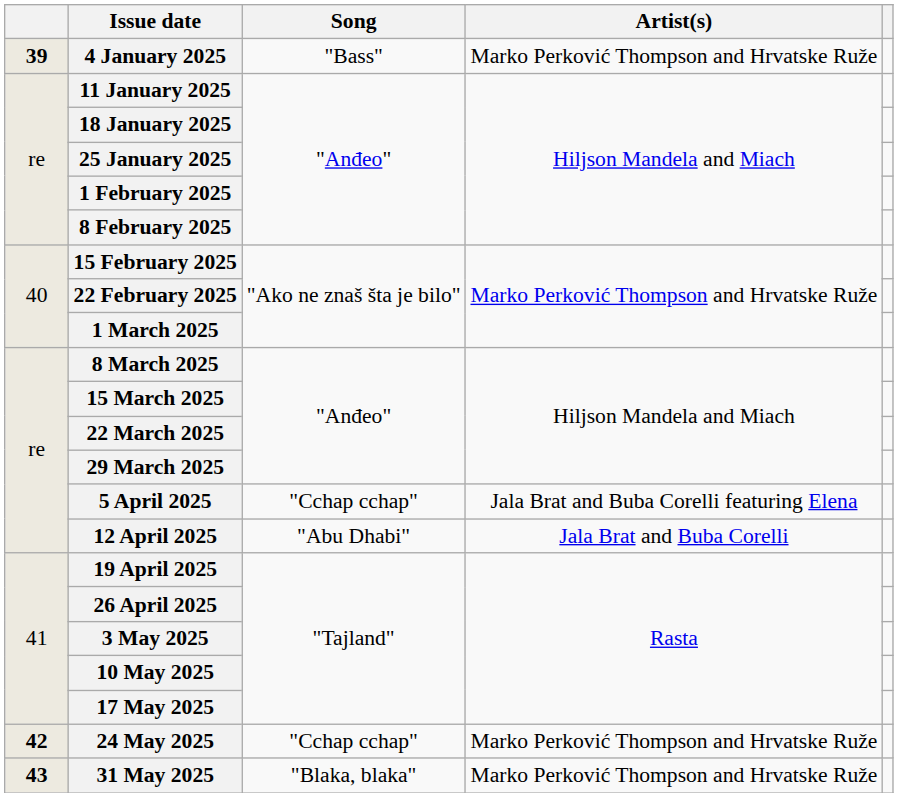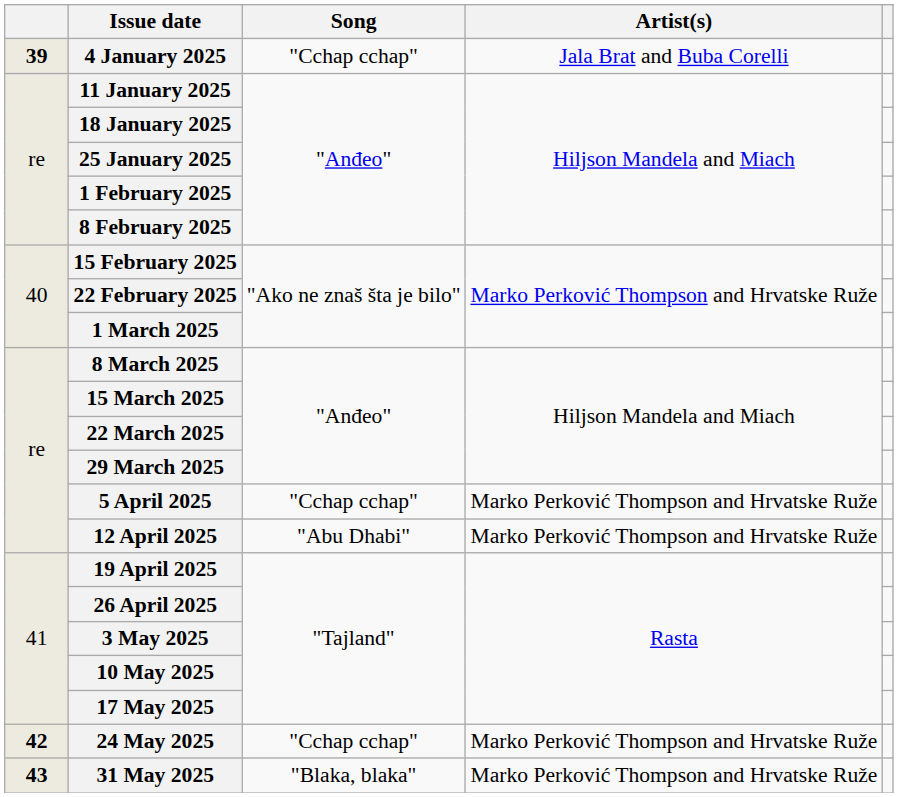4 January 2025 | Song: "Bass" -> "Cchap cchap"
4 January 2025 | Artist(s): Marko Perković Thompson and Hrvatske Ruže -> Jala Brat and Buba Corelli
5 April 2025 | Artist(s): Jala Brat and Buba Corelli featuring Elena -> Marko Perković Thompson and Hrvatske Ruže
12 April 2025 | Artist(s): Jala Brat and Buba Corelli -> Marko Perković Thompson and Hrvatske Ruže
